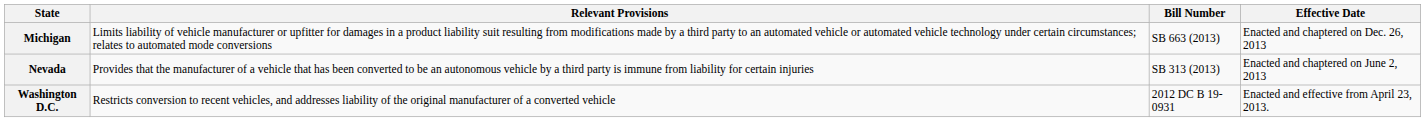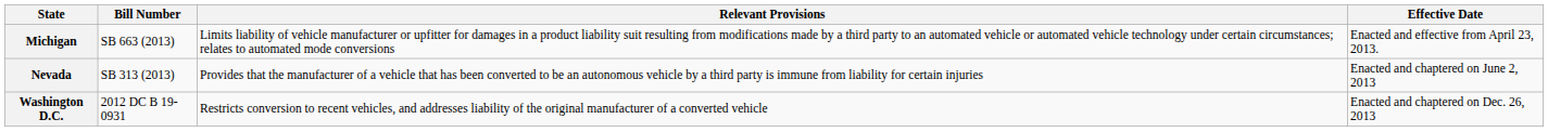columns swapped: Bill Number <-> Relevant Provisions
Michigan | Effective Date: Enacted and chaptered on Dec. 26, 2013 -> Enacted and effective from April 23, 2013.
Washington D.C. | Effective Date: Enacted and effective from April 23, 2013. -> Enacted and chaptered on Dec. 26, 2013
